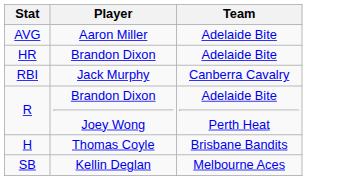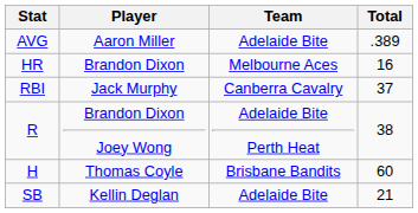+ column: Total | .389 | 16 | 37 | 38 | 60 | 21
HR | Team: Adelaide Bite -> Melbourne Aces
SB | Team: Melbourne Aces -> Adelaide Bite
